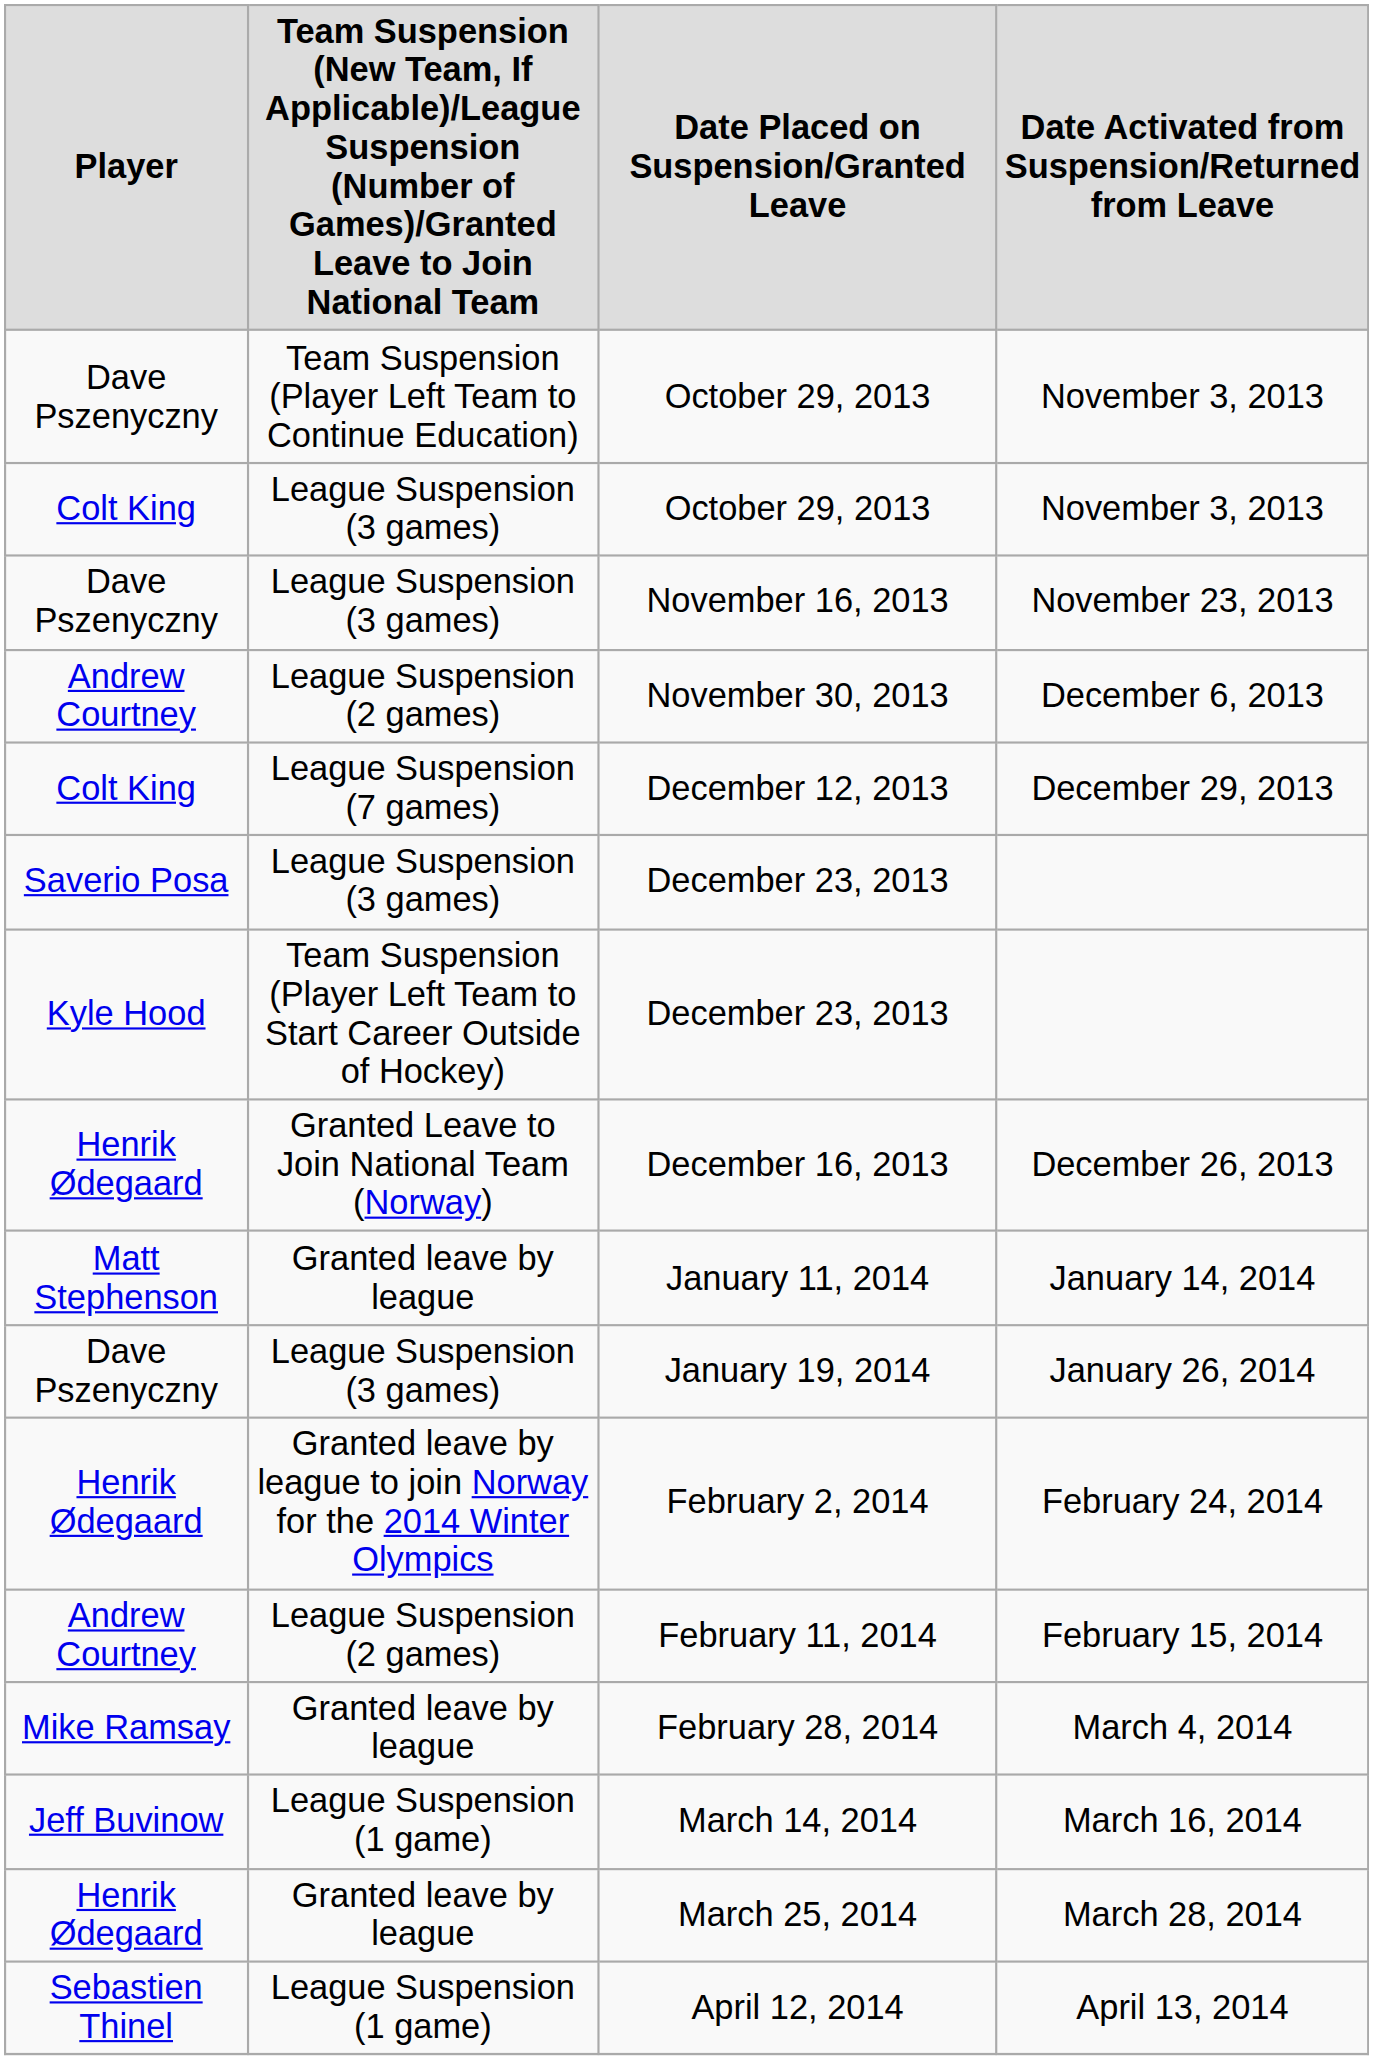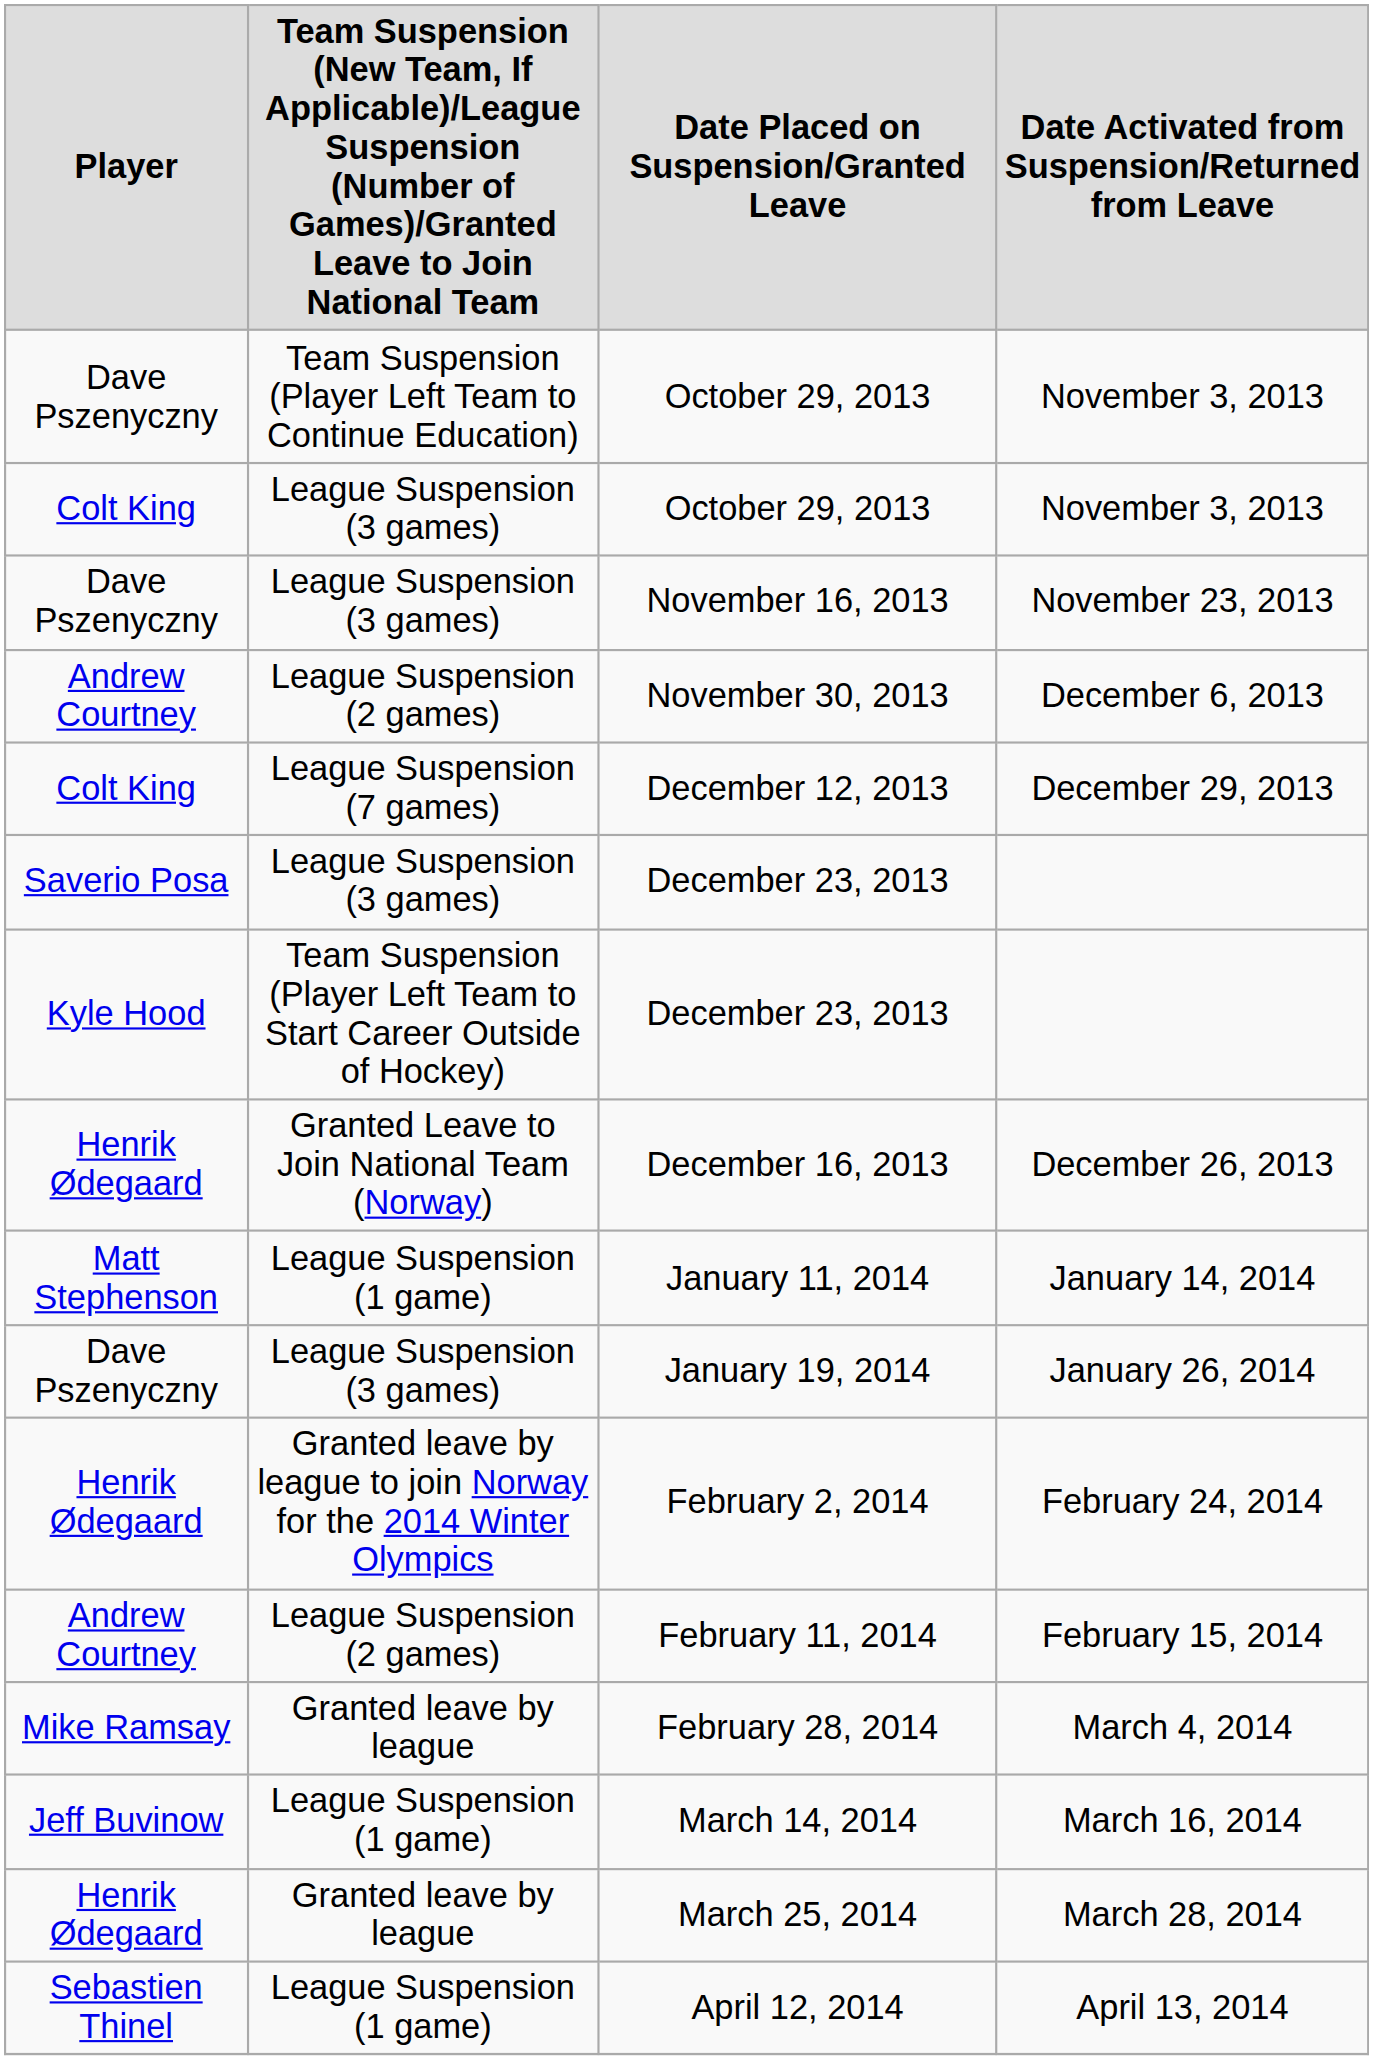January 11, 2014 | column 2: Granted leave by league -> League Suspension (1 game)
